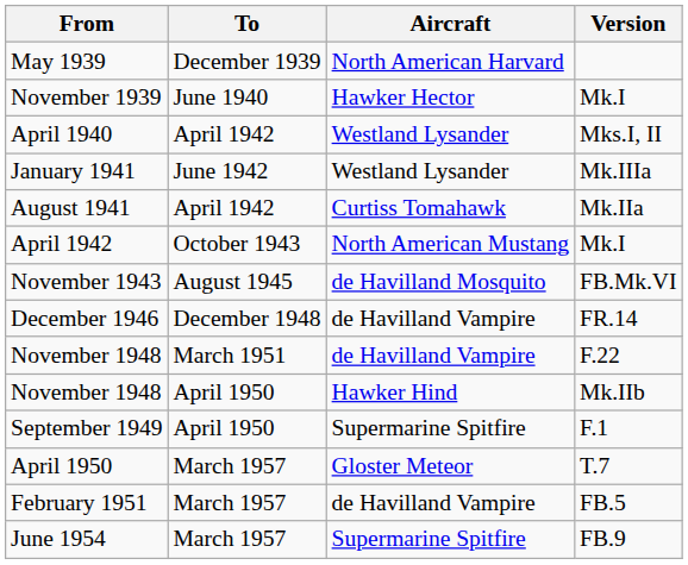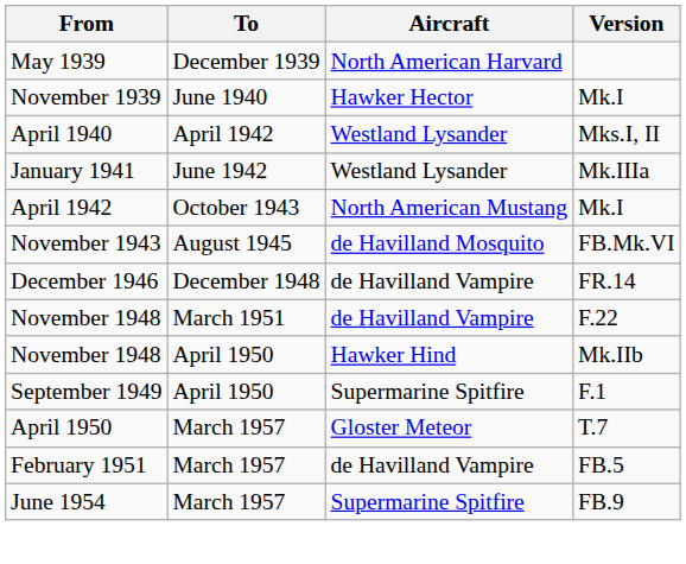- row: August 1941 | April 1942 | Curtiss Tomahawk | Mk.IIa
